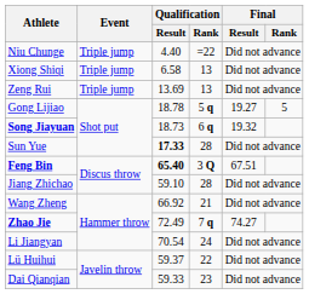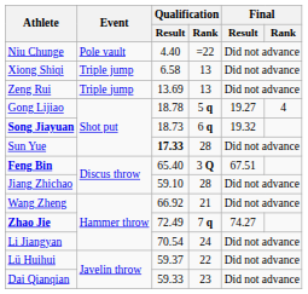Niu Chunge | Event: Triple jump -> Pole vault
Gong Lijiao | Final / Rank: 5 -> 4
Feng Bin | Qualification / Result: bold -> normal
